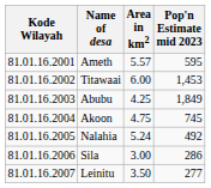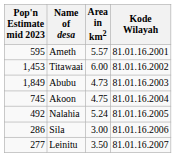columns swapped: Kode Wilayah <-> Pop'n Estimate mid 2023
Abubu | Area in km2: 4.25 -> 4.73
